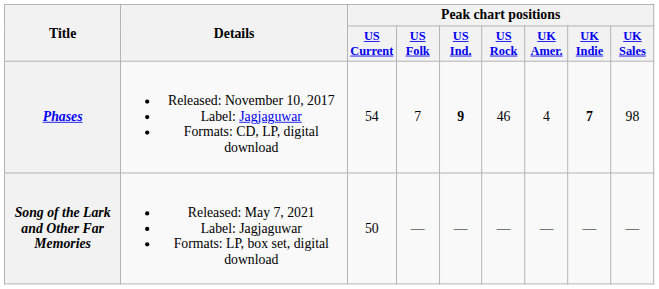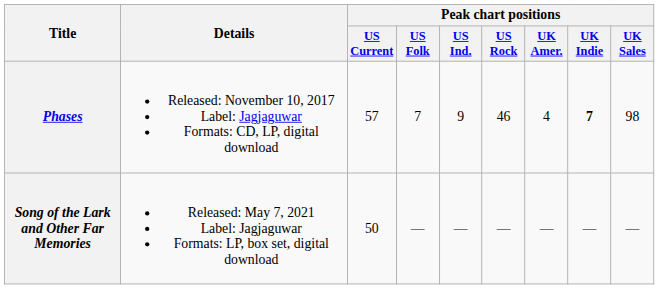Phases | Peak chart positions / US Current: 54 -> 57
Phases | Peak chart positions / US Ind.: bold -> normal
